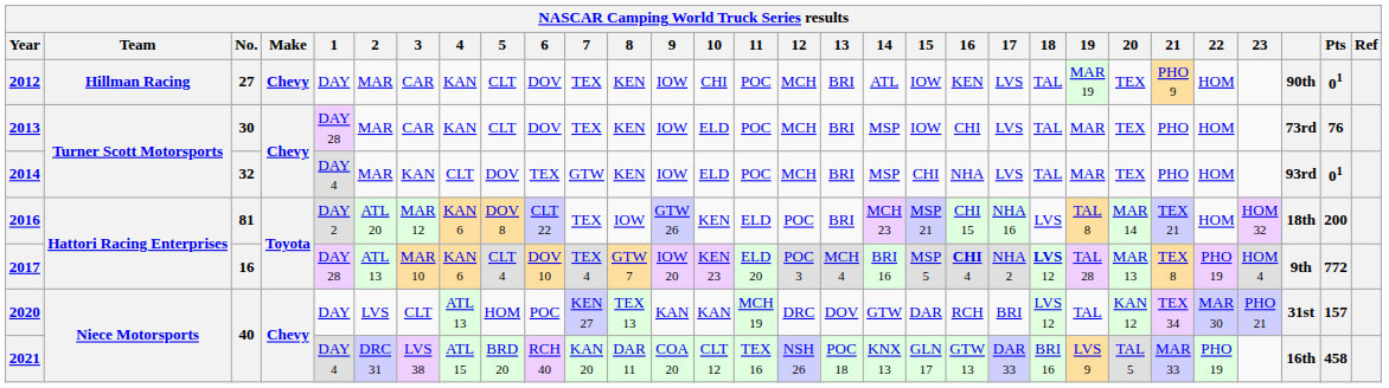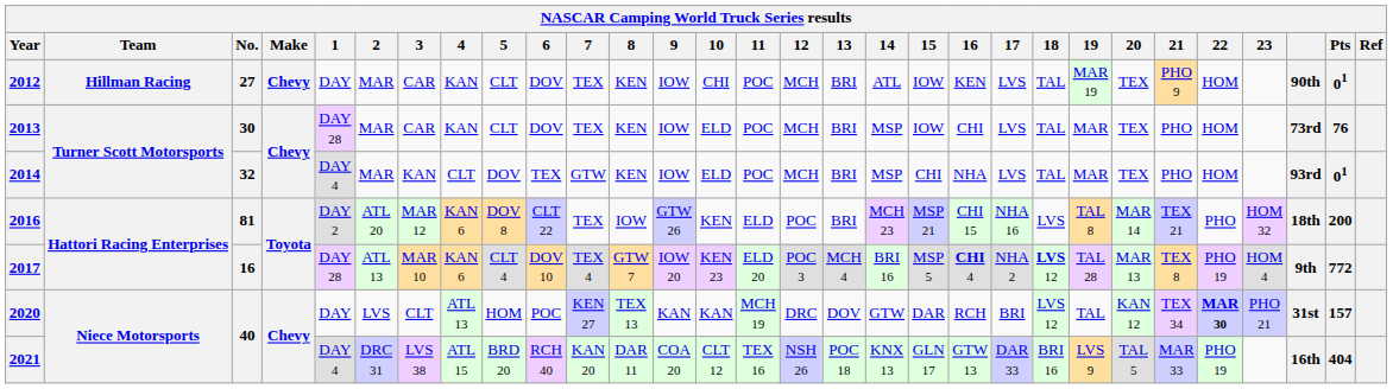2016 | 22: HOM -> PHO
2020 | 22: normal -> bold
2021 | Pts: 458 -> 404
